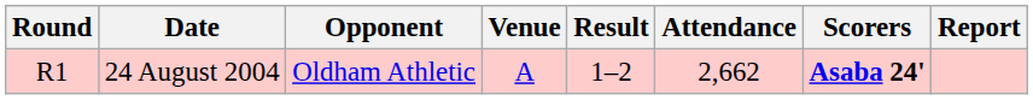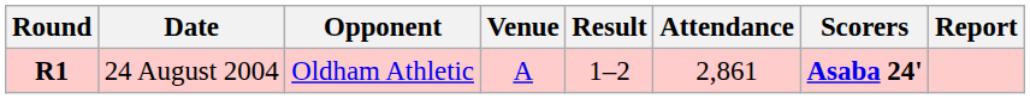24 August 2004 | Round: normal -> bold
24 August 2004 | Attendance: 2,662 -> 2,861
